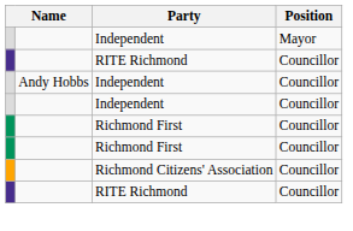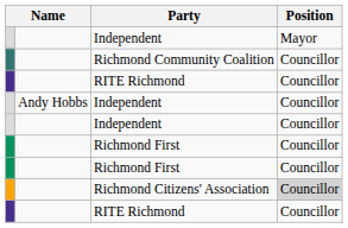+ row: Richmond Community Coalition | Councillor
Richmond Citizens' Association | Position: no background -> lightgrey background
